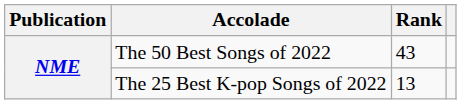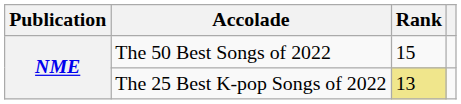The 50 Best Songs of 2022 | Rank: 43 -> 15
The 25 Best K-pop Songs of 2022 | Rank: no background -> khaki background
